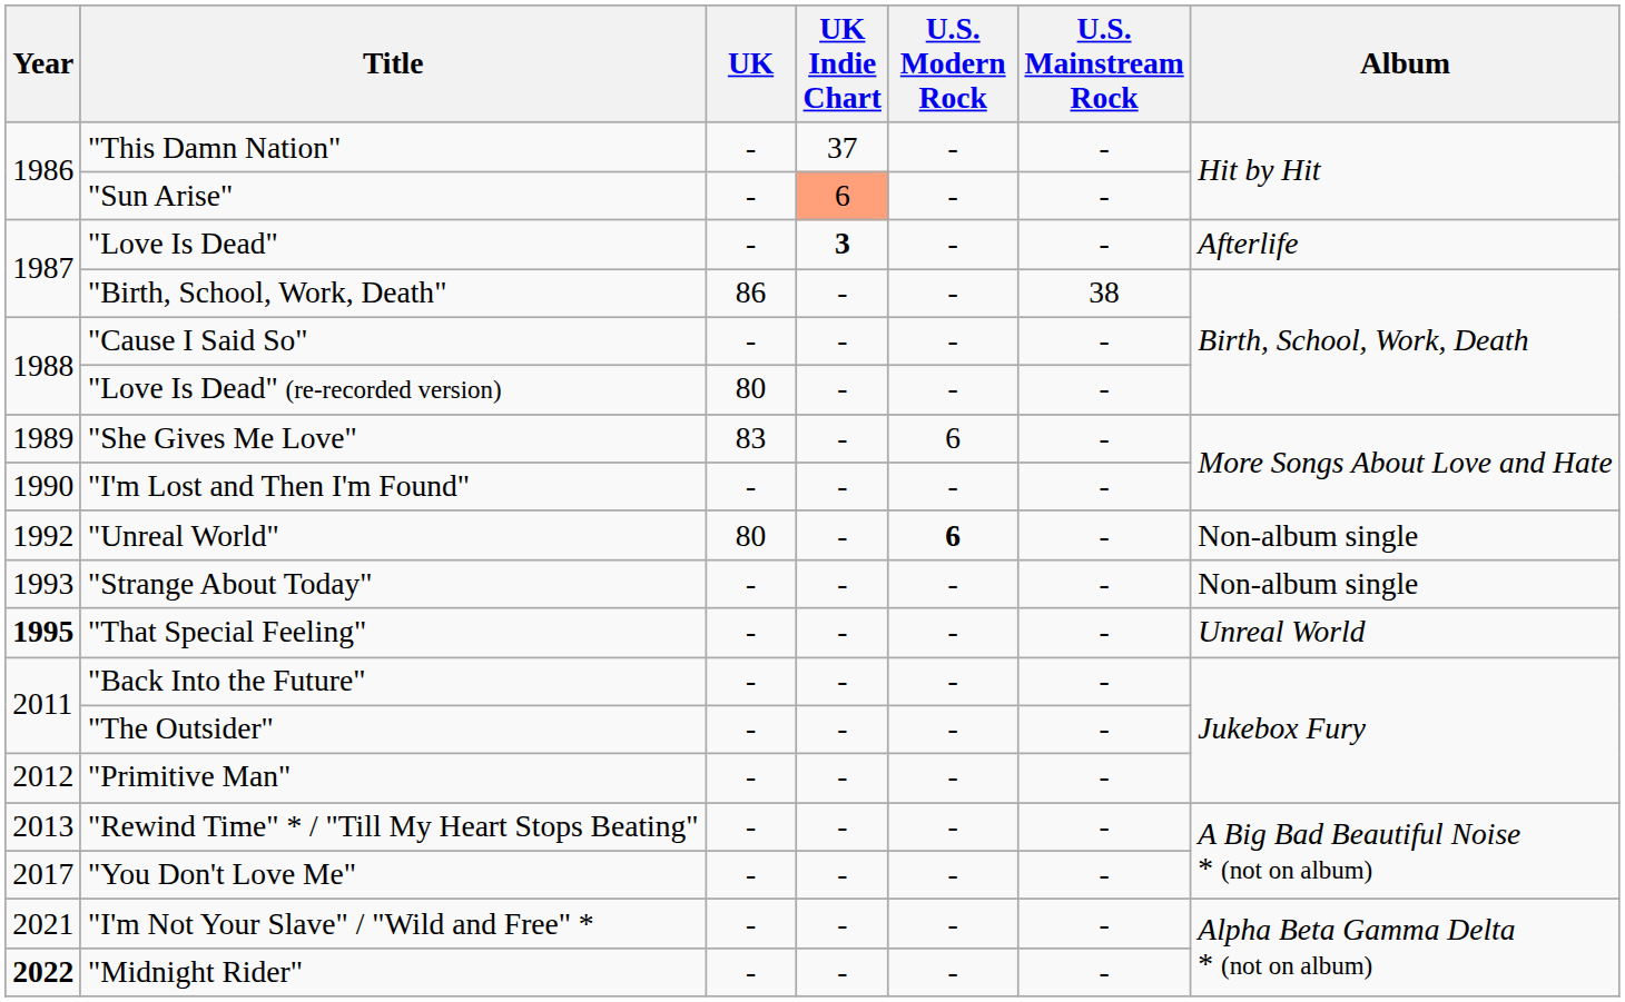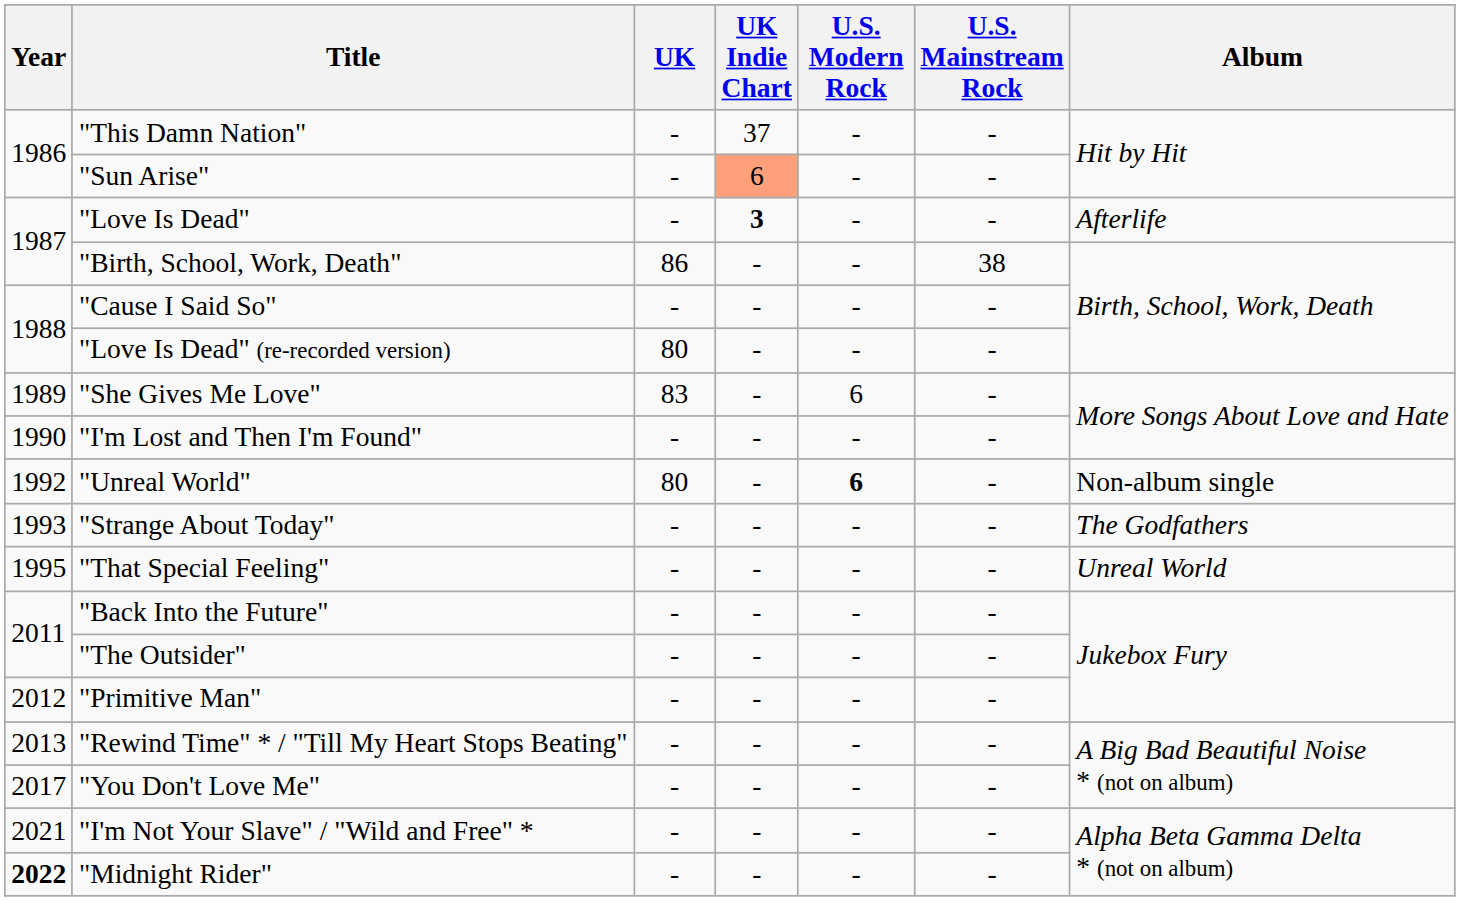"Strange About Today" | Album: Non-album single -> The Godfathers
"That Special Feeling" | Year: bold -> normal
